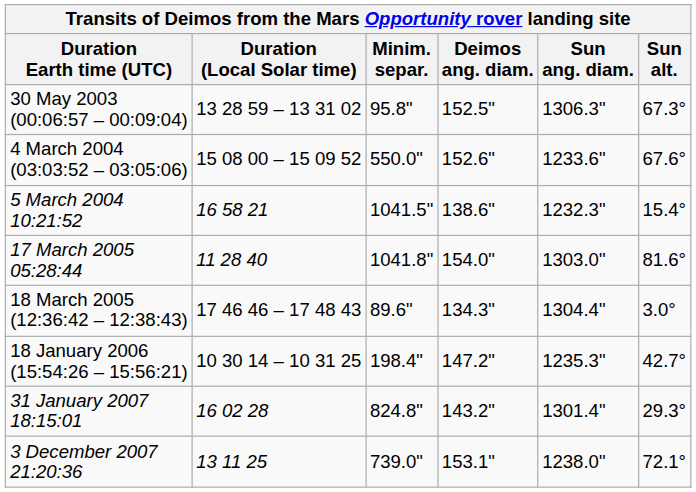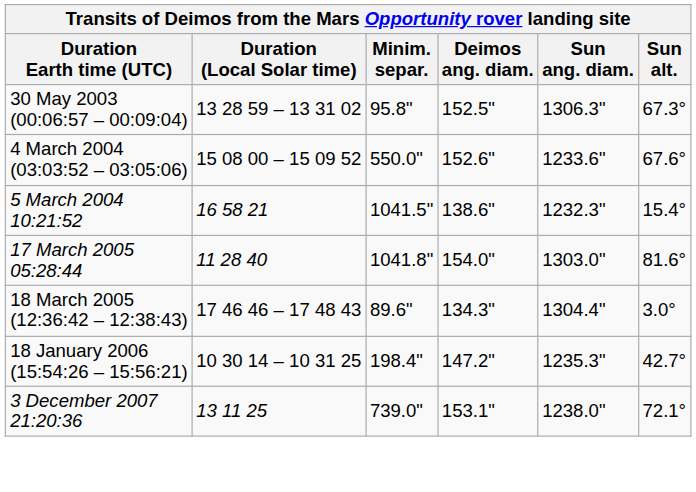- row: 31 January 2007 18:15:01 | 16 02 28 | 824.8" | 143.2" | 1301.4" | 29.3°
